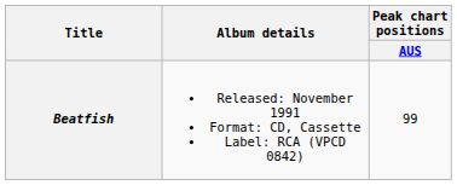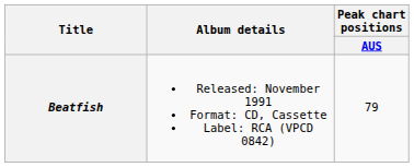Beatfish | Peak chart positions / AUS: 99 -> 79
